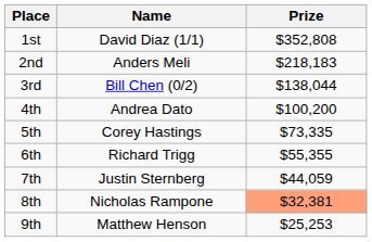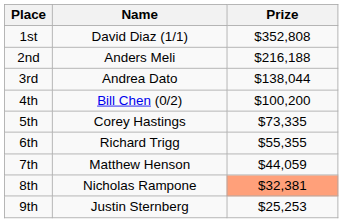2nd | Prize: $218,183 -> $216,188
3rd | Name: Bill Chen (0/2) -> Andrea Dato
4th | Name: Andrea Dato -> Bill Chen (0/2)
7th | Name: Justin Sternberg -> Matthew Henson
9th | Name: Matthew Henson -> Justin Sternberg
